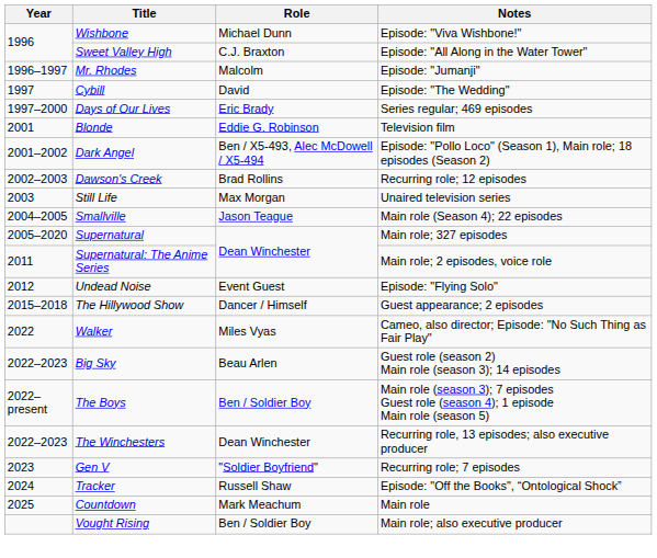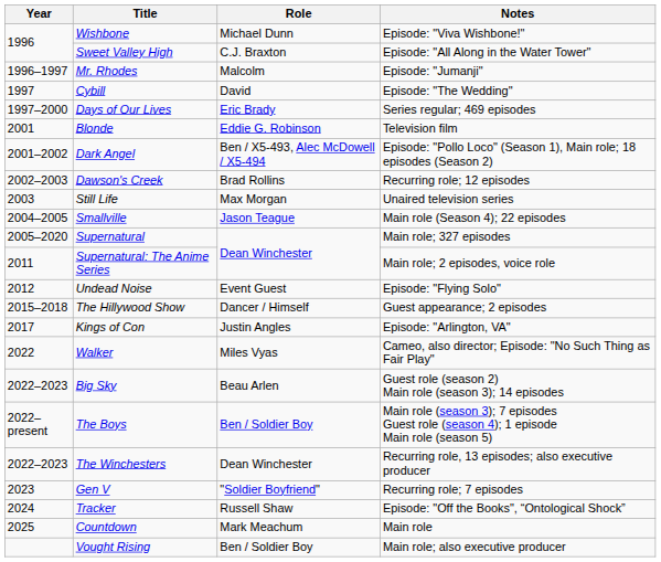+ row: 2017 | Kings of Con | Justin Angles | Episode: "Arlington, VA"
